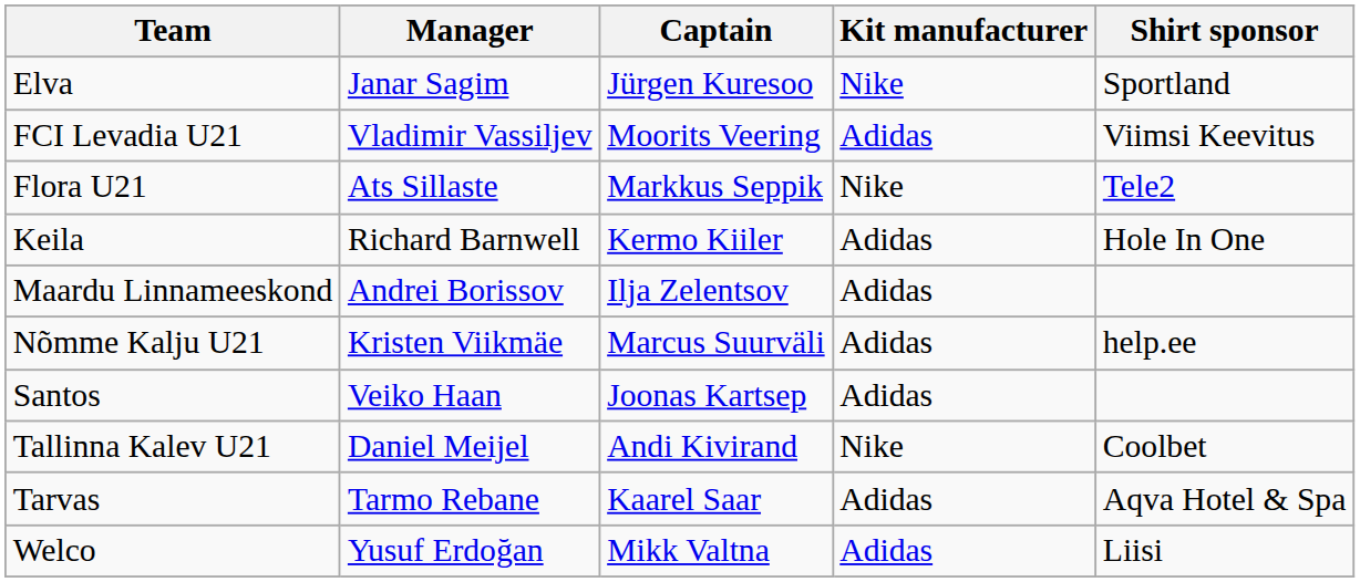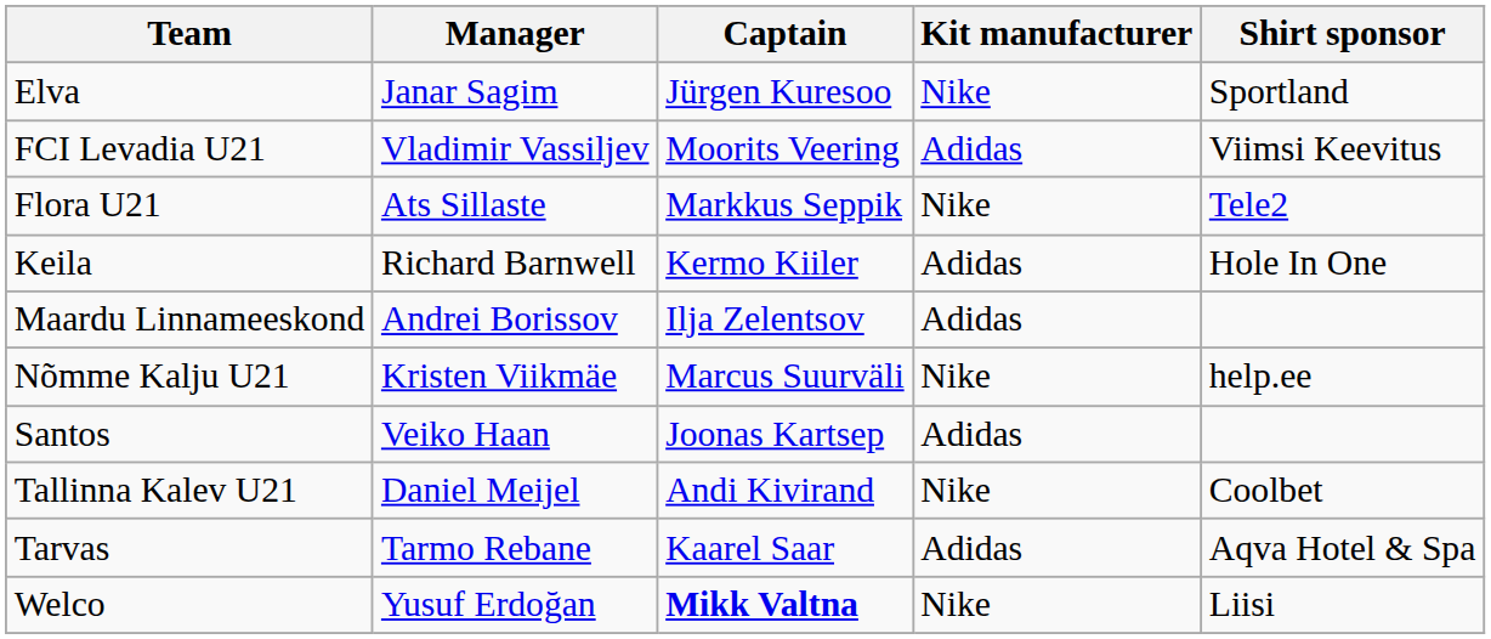Nõmme Kalju U21 | Kit manufacturer: Adidas -> Nike
Welco | Captain: normal -> bold
Welco | Kit manufacturer: Adidas -> Nike
